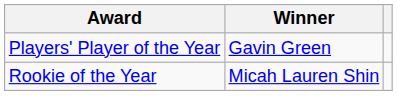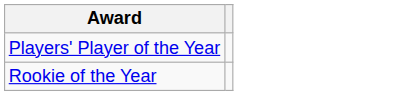- column: Winner | Gavin Green | Micah Lauren Shin
